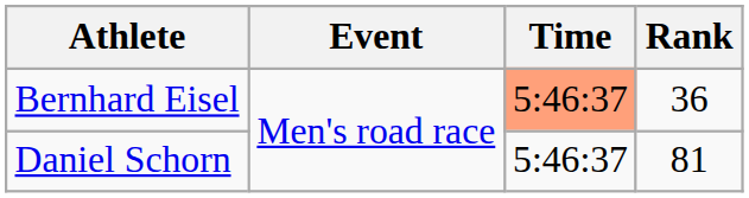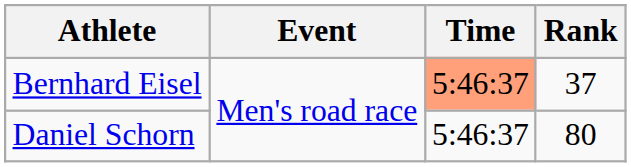Bernhard Eisel | Rank: 36 -> 37
Daniel Schorn | Rank: 81 -> 80
